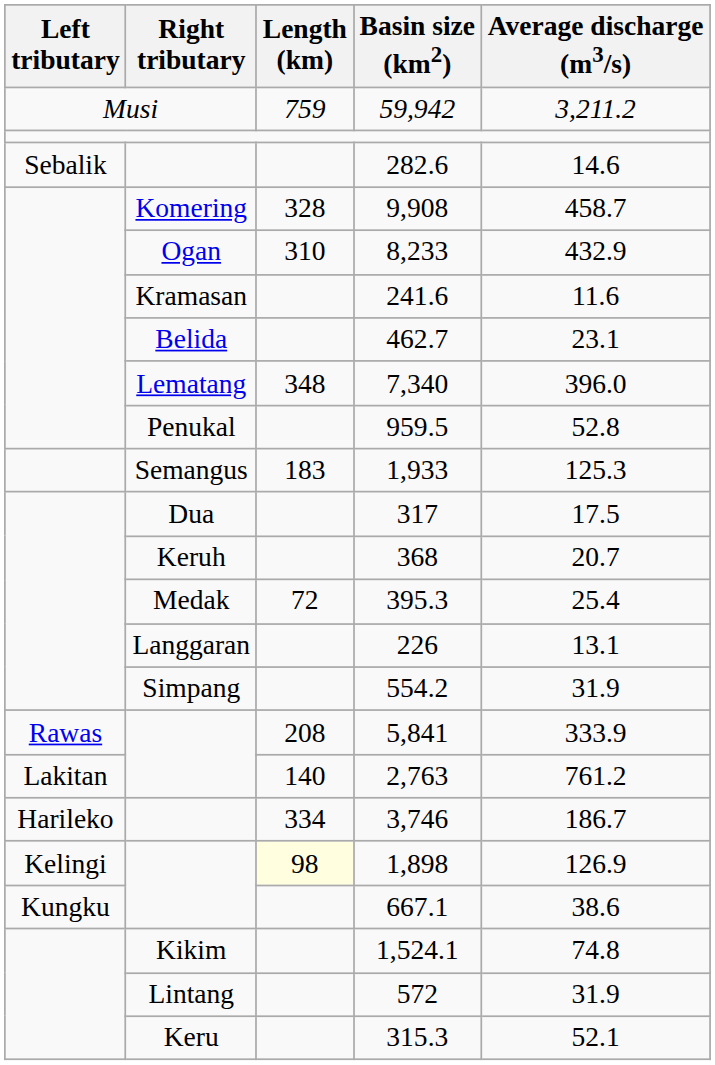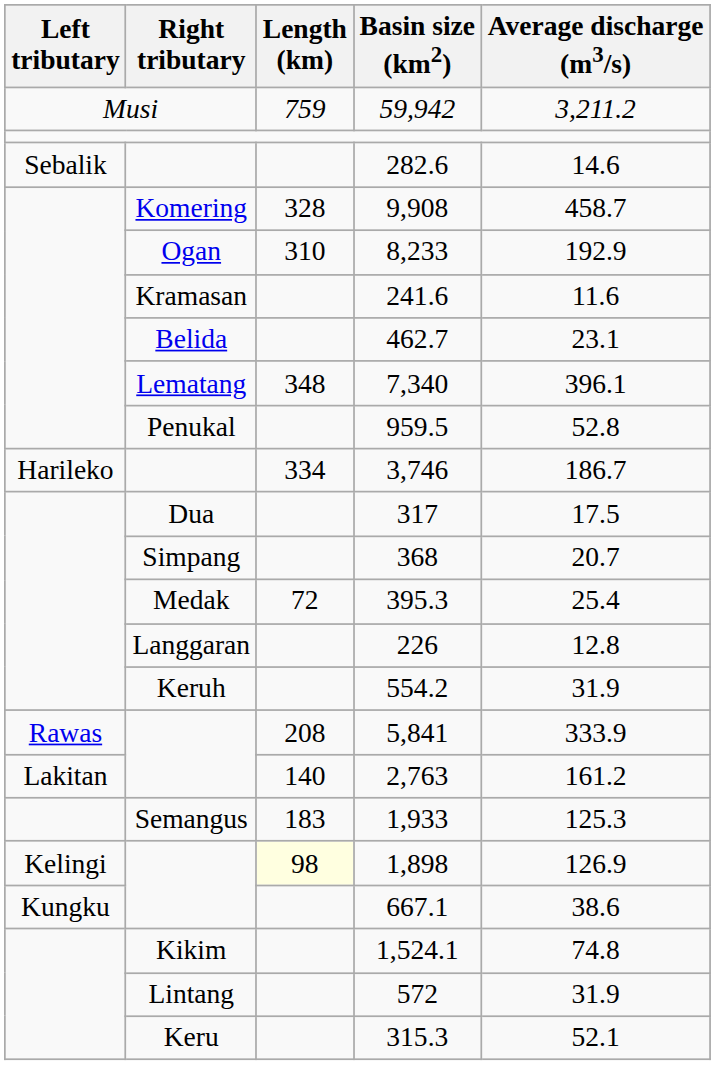8,233 | Average discharge (m3/s): 432.9 -> 192.9
7,340 | Average discharge (m3/s): 396.0 -> 396.1
rows swapped: 3,746 <-> 1,933
368 | Right tributary: Keruh -> Simpang
226 | Average discharge (m3/s): 13.1 -> 12.8
554.2 | Right tributary: Simpang -> Keruh
2,763 | Average discharge (m3/s): 761.2 -> 161.2
